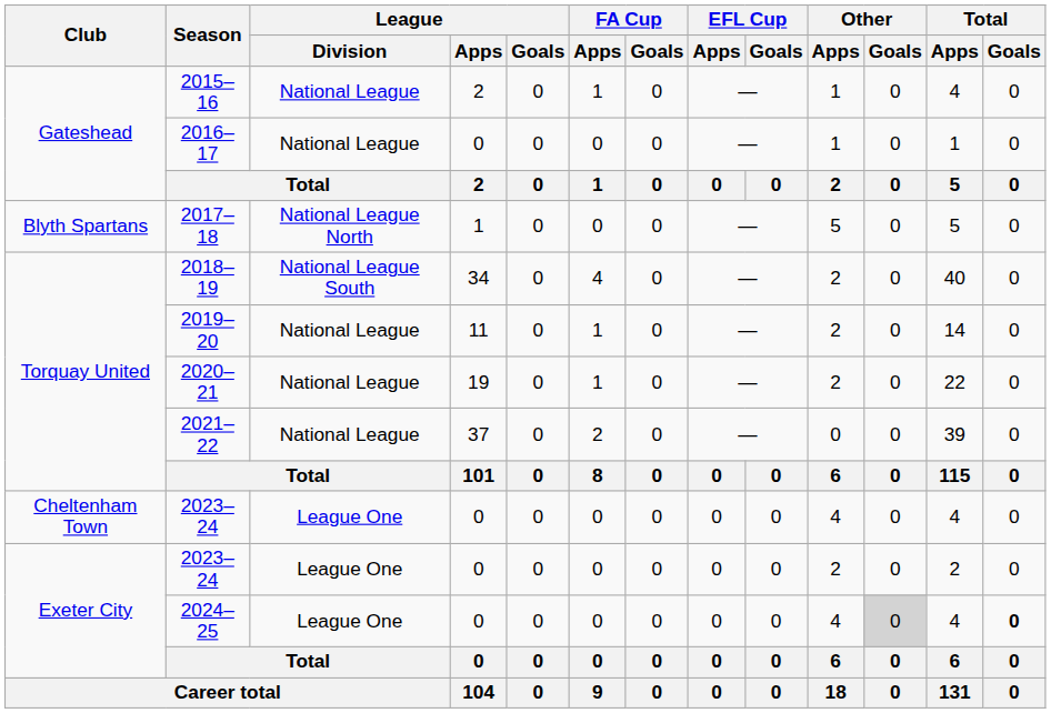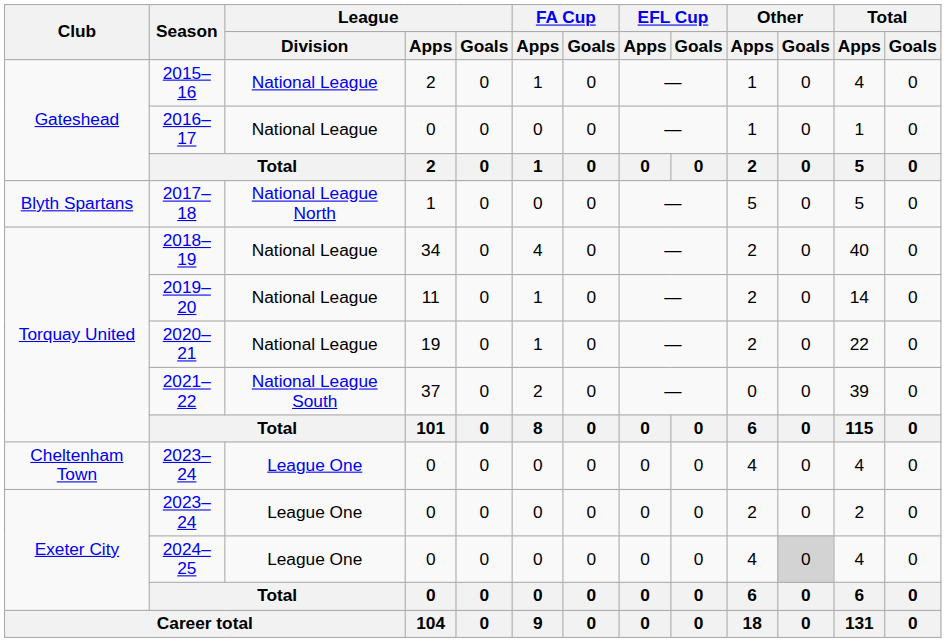2018–19 | League / Division: National League South -> National League
2021–22 | League / Division: National League -> National League South
2024–25 | Total / Goals: bold -> normal
